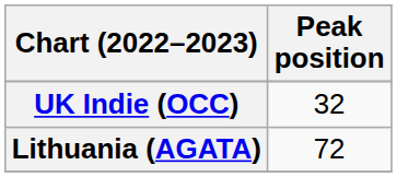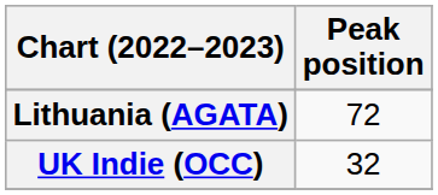rows swapped: Lithuania (AGATA) <-> UK Indie (OCC)
